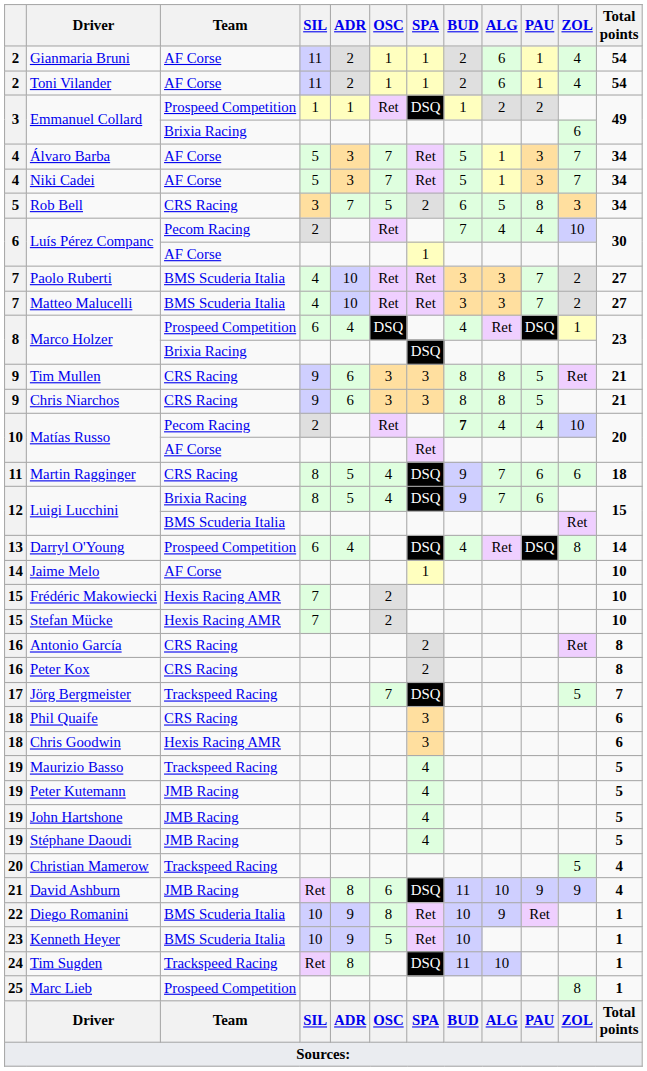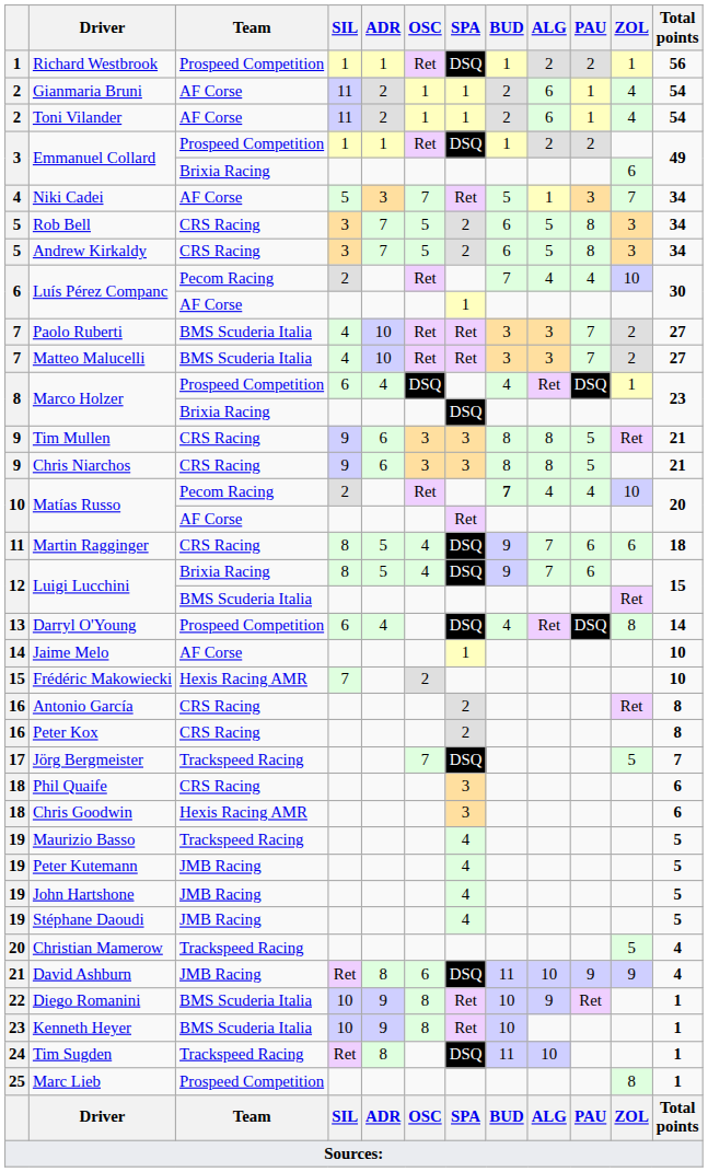+ row: 1 | Richard Westbrook | Prospeed Competition | 1 | 1 | Ret | DSQ | 1 | 2 | 2 | 1 | 56
- row: 4 | Álvaro Barba | AF Corse | 5 | 3 | 7 | Ret | 5 | 1 | 3 | 7 | 34
+ row: 5 | Andrew Kirkaldy | CRS Racing | 3 | 7 | 5 | 2 | 6 | 5 | 8 | 3 | 34
- row: 15 | Stefan Mücke | Hexis Racing AMR | 7 | 2 | 10
Kenneth Heyer | OSC: 5 -> 8
